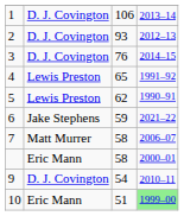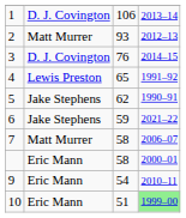2 | column 2: D. J. Covington -> Matt Murrer
5 | column 2: Lewis Preston -> Jake Stephens
9 | column 2: D. J. Covington -> Eric Mann
